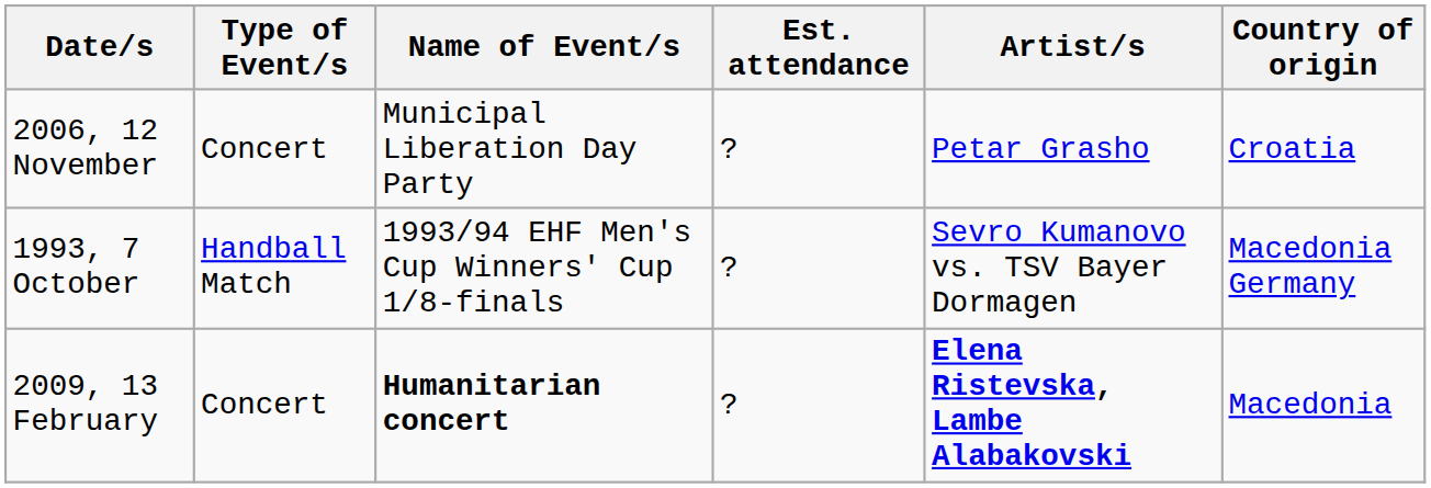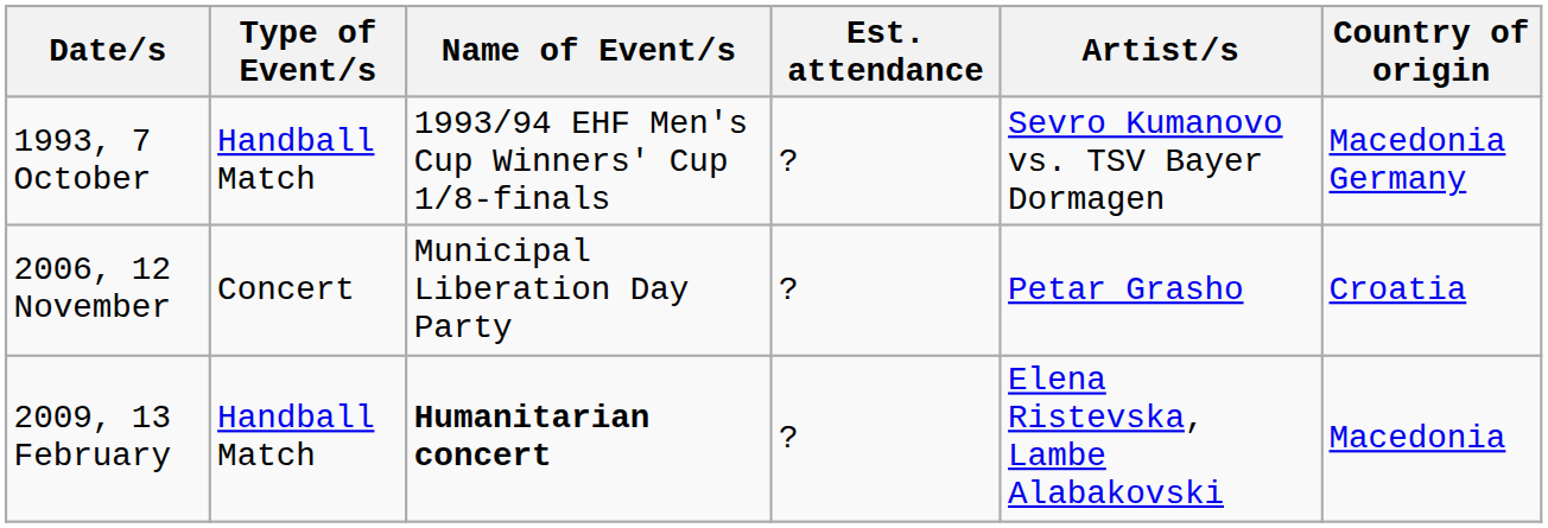rows swapped: 1993, 7 October <-> 2006, 12 November
2009, 13 February | Type of Event/s: Concert -> Handball Match
2009, 13 February | Artist/s: bold -> normal
